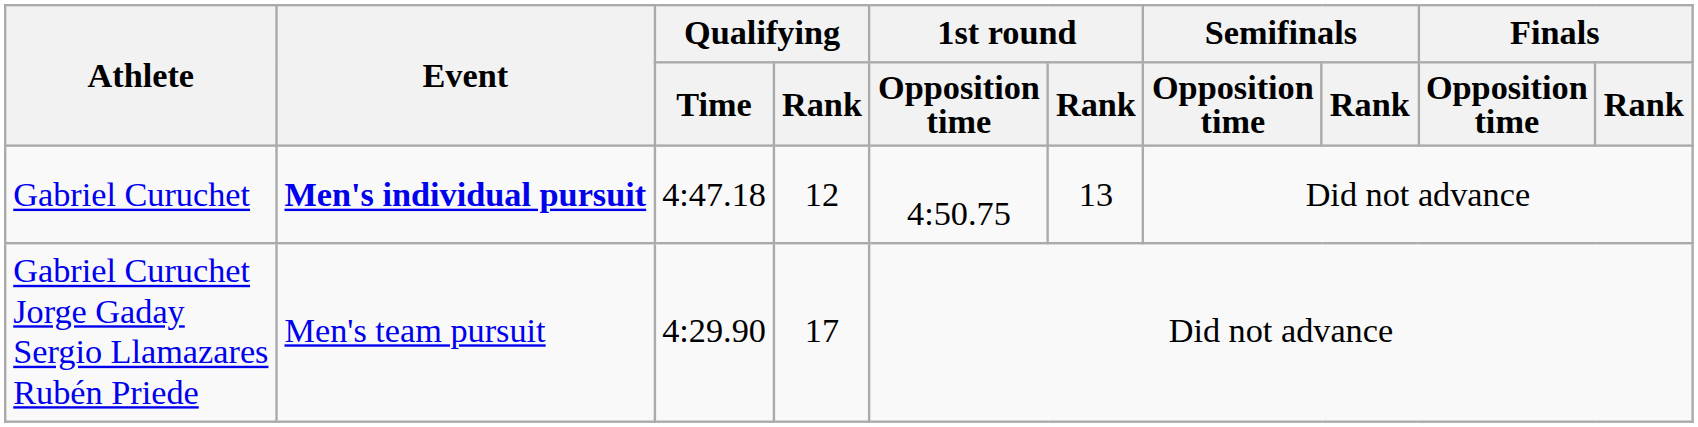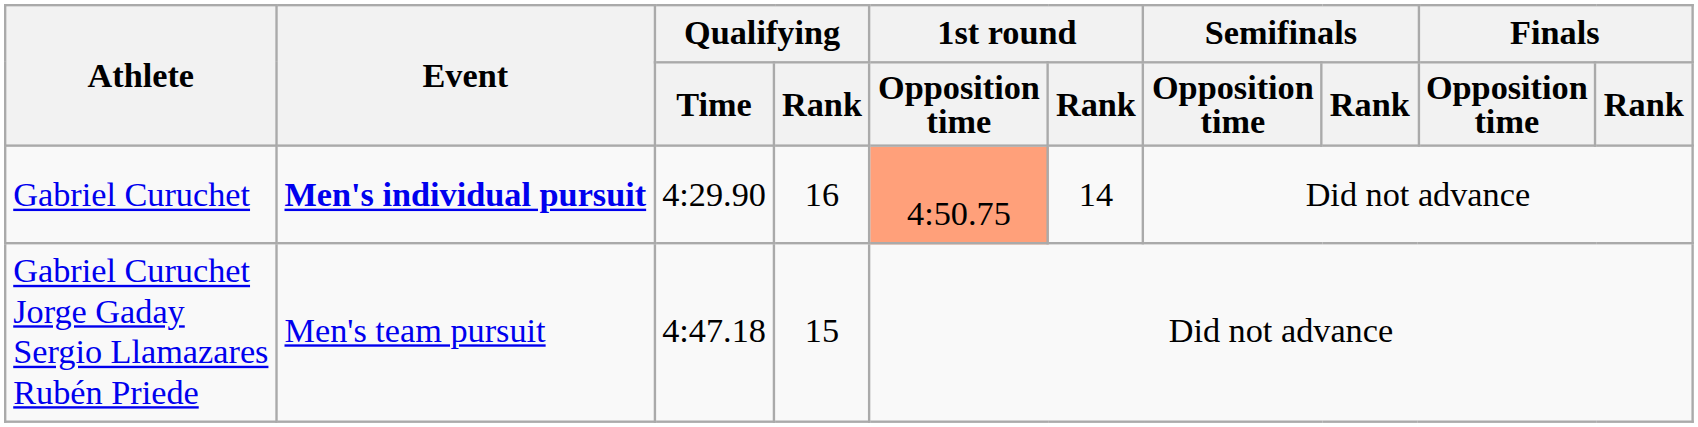Gabriel Curuchet | Qualifying / Time: 4:47.18 -> 4:29.90
Gabriel Curuchet | Qualifying / Rank: 12 -> 16
Gabriel Curuchet | 1st round / Opposition time: no background -> lightsalmon background
Gabriel Curuchet | 1st round / Rank: 13 -> 14
Gabriel Curuchet Jorge Gaday Sergio Llamazares Rubén Priede | Qualifying / Time: 4:29.90 -> 4:47.18
Gabriel Curuchet Jorge Gaday Sergio Llamazares Rubén Priede | Qualifying / Rank: 17 -> 15
